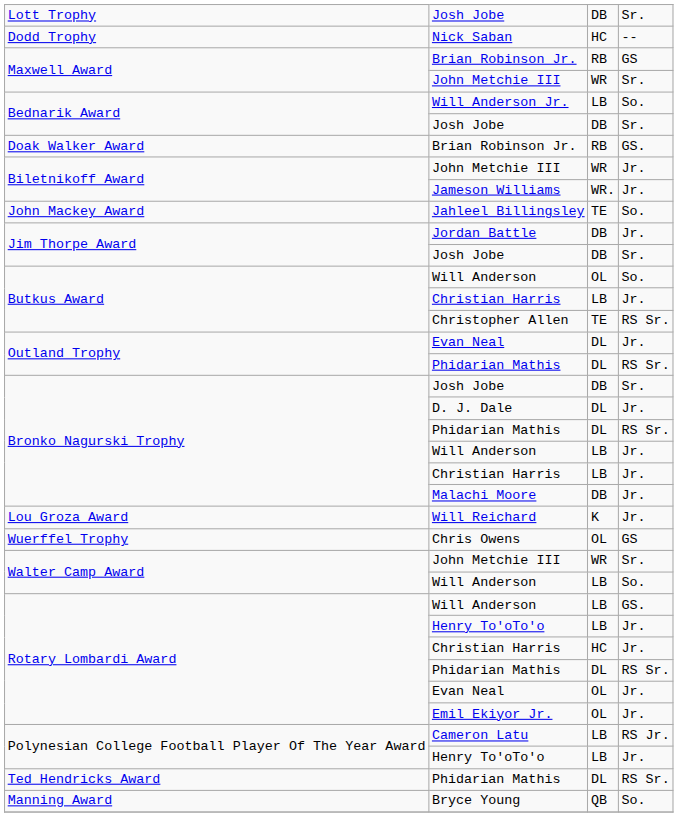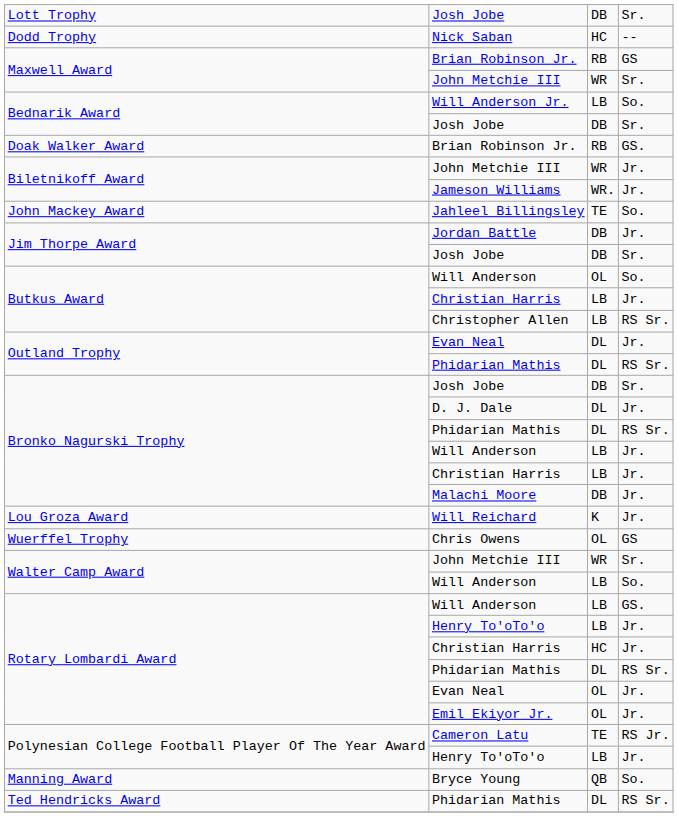Christopher Allen | column 3: TE -> LB
Cameron Latu | column 3: LB -> TE
rows swapped: Ted Hendricks Award / Phidarian Mathis <-> Bryce Young
